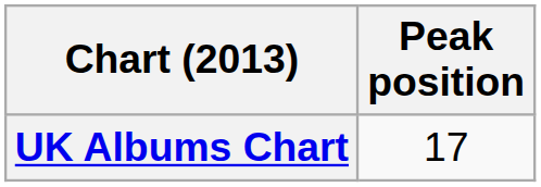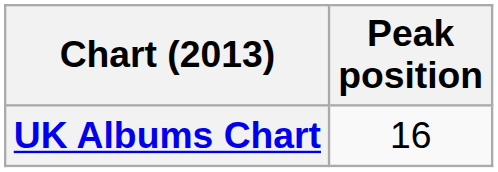UK Albums Chart | Peak position: 17 -> 16
